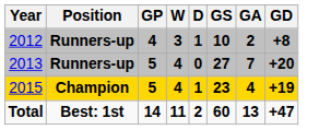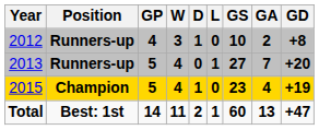+ column: L | 0 | 1 | 0 | 1
